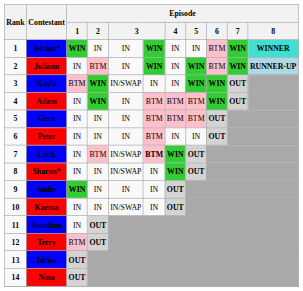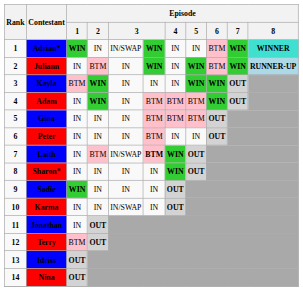Adrian* | column 5: IN -> IN/SWAP
Kayla | column 5: IN/SWAP -> IN
Sharon* | column 5: IN/SWAP -> IN
